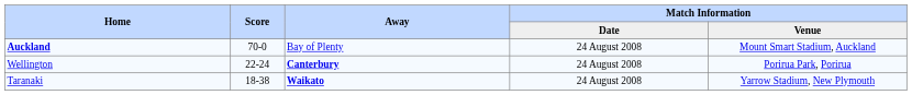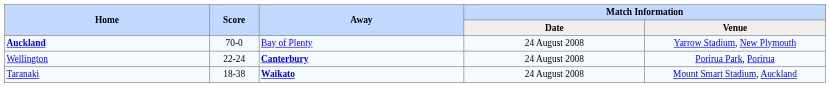Auckland | Match Information / Venue: Mount Smart Stadium, Auckland -> Yarrow Stadium, New Plymouth
Taranaki | Match Information / Venue: Yarrow Stadium, New Plymouth -> Mount Smart Stadium, Auckland
